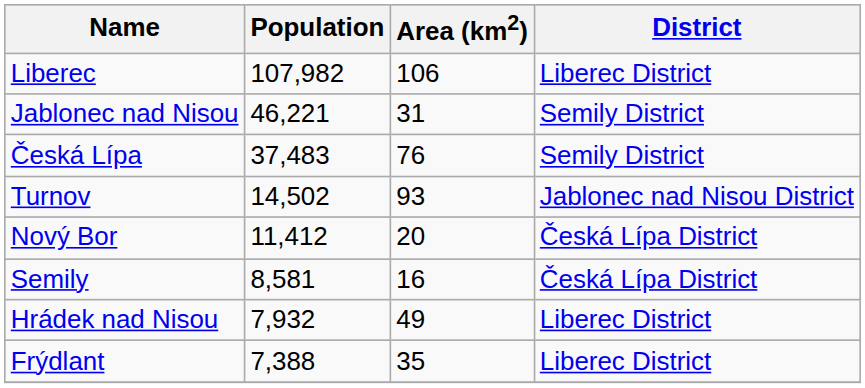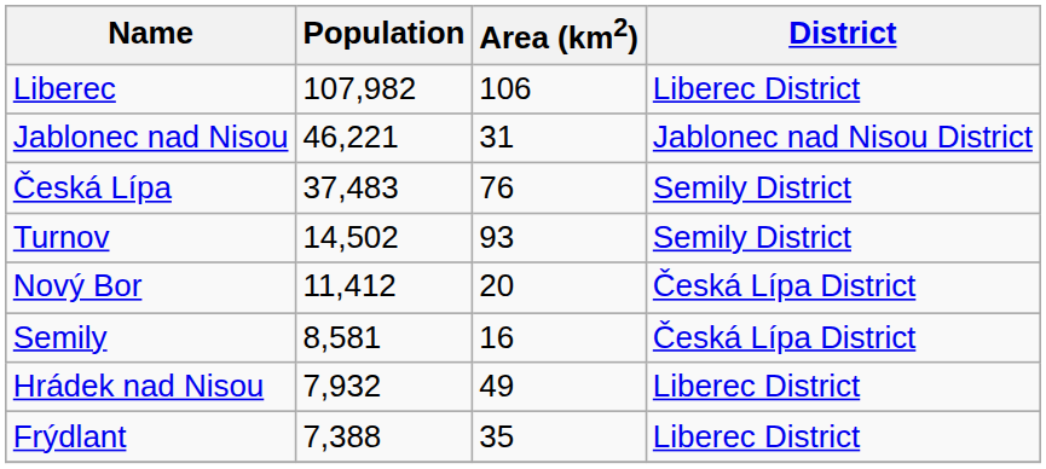Jablonec nad Nisou | District: Semily District -> Jablonec nad Nisou District
Turnov | District: Jablonec nad Nisou District -> Semily District
